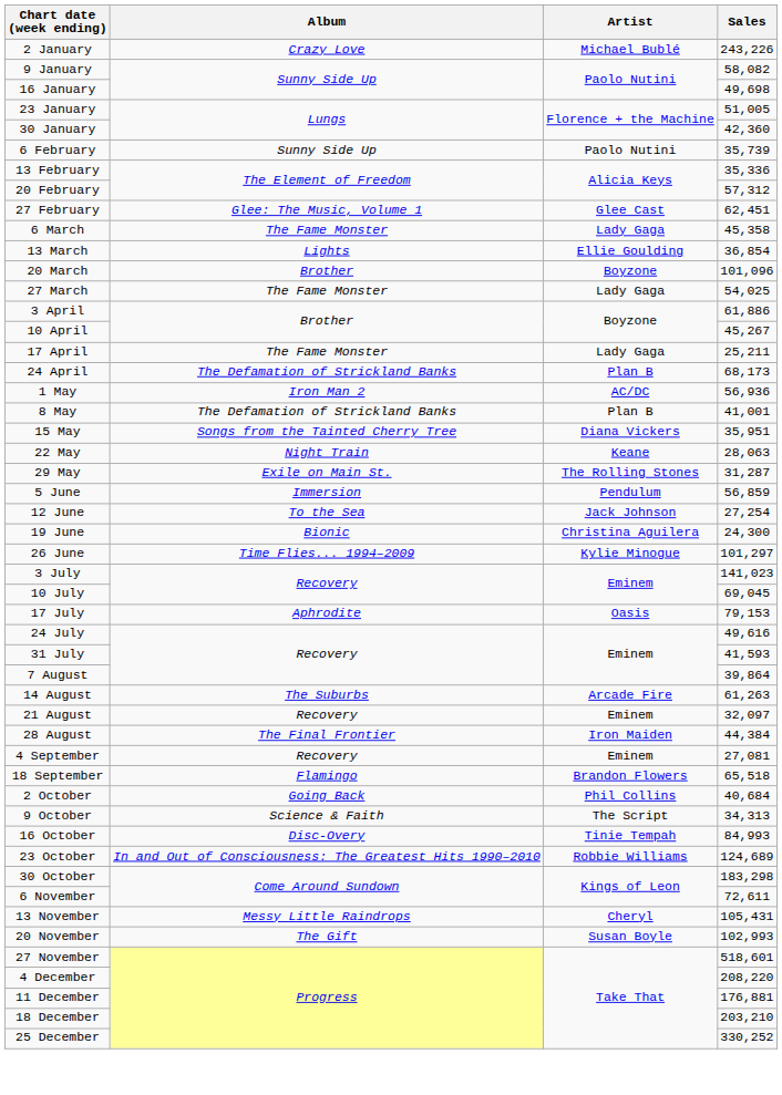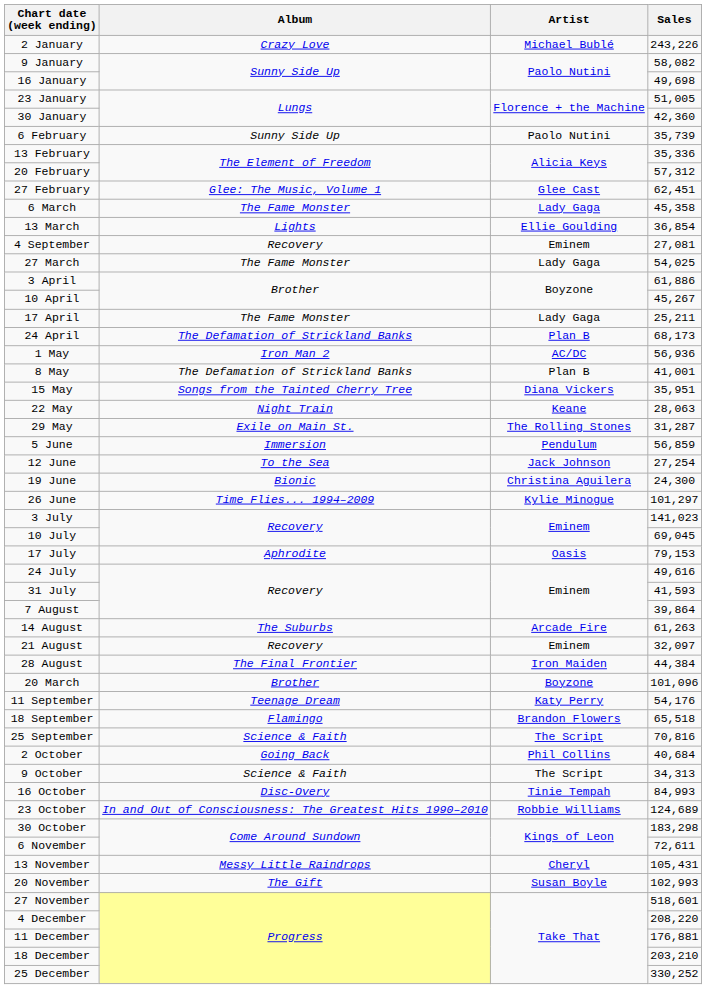rows swapped: 20 March <-> 4 September
+ row: 11 September | Teenage Dream | Katy Perry | 54,176
+ row: 25 September | Science & Faith | The Script | 70,816
